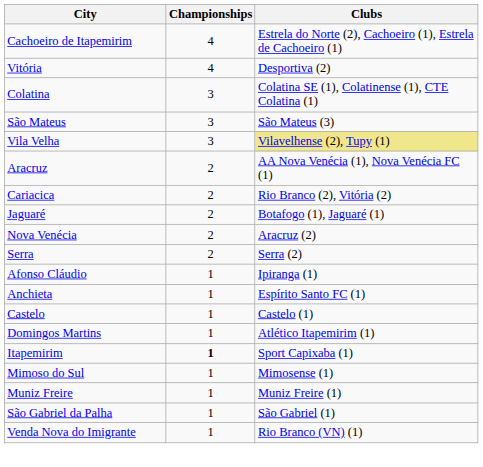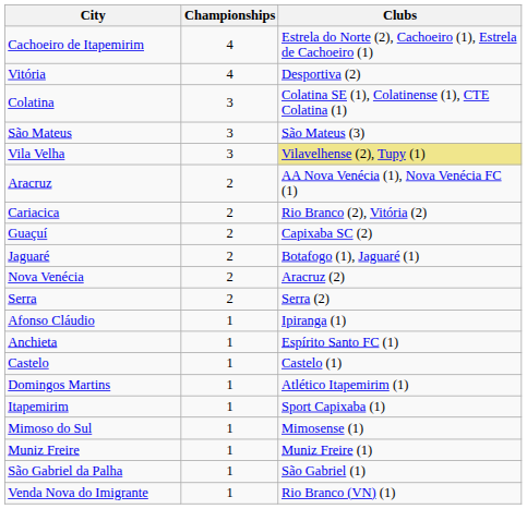+ row: Guaçuí | 2 | Capixaba SC (2)
Itapemirim | Championships: bold -> normal
